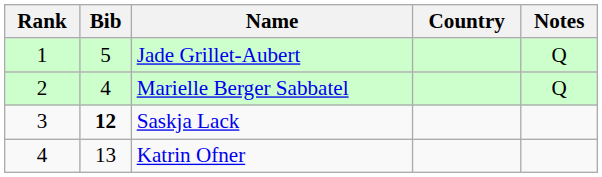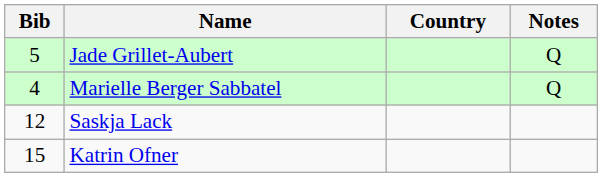- column: Rank | 1 | 2 | 3 | 4
Saskja Lack | Bib: bold -> normal
Katrin Ofner | Bib: 13 -> 15
